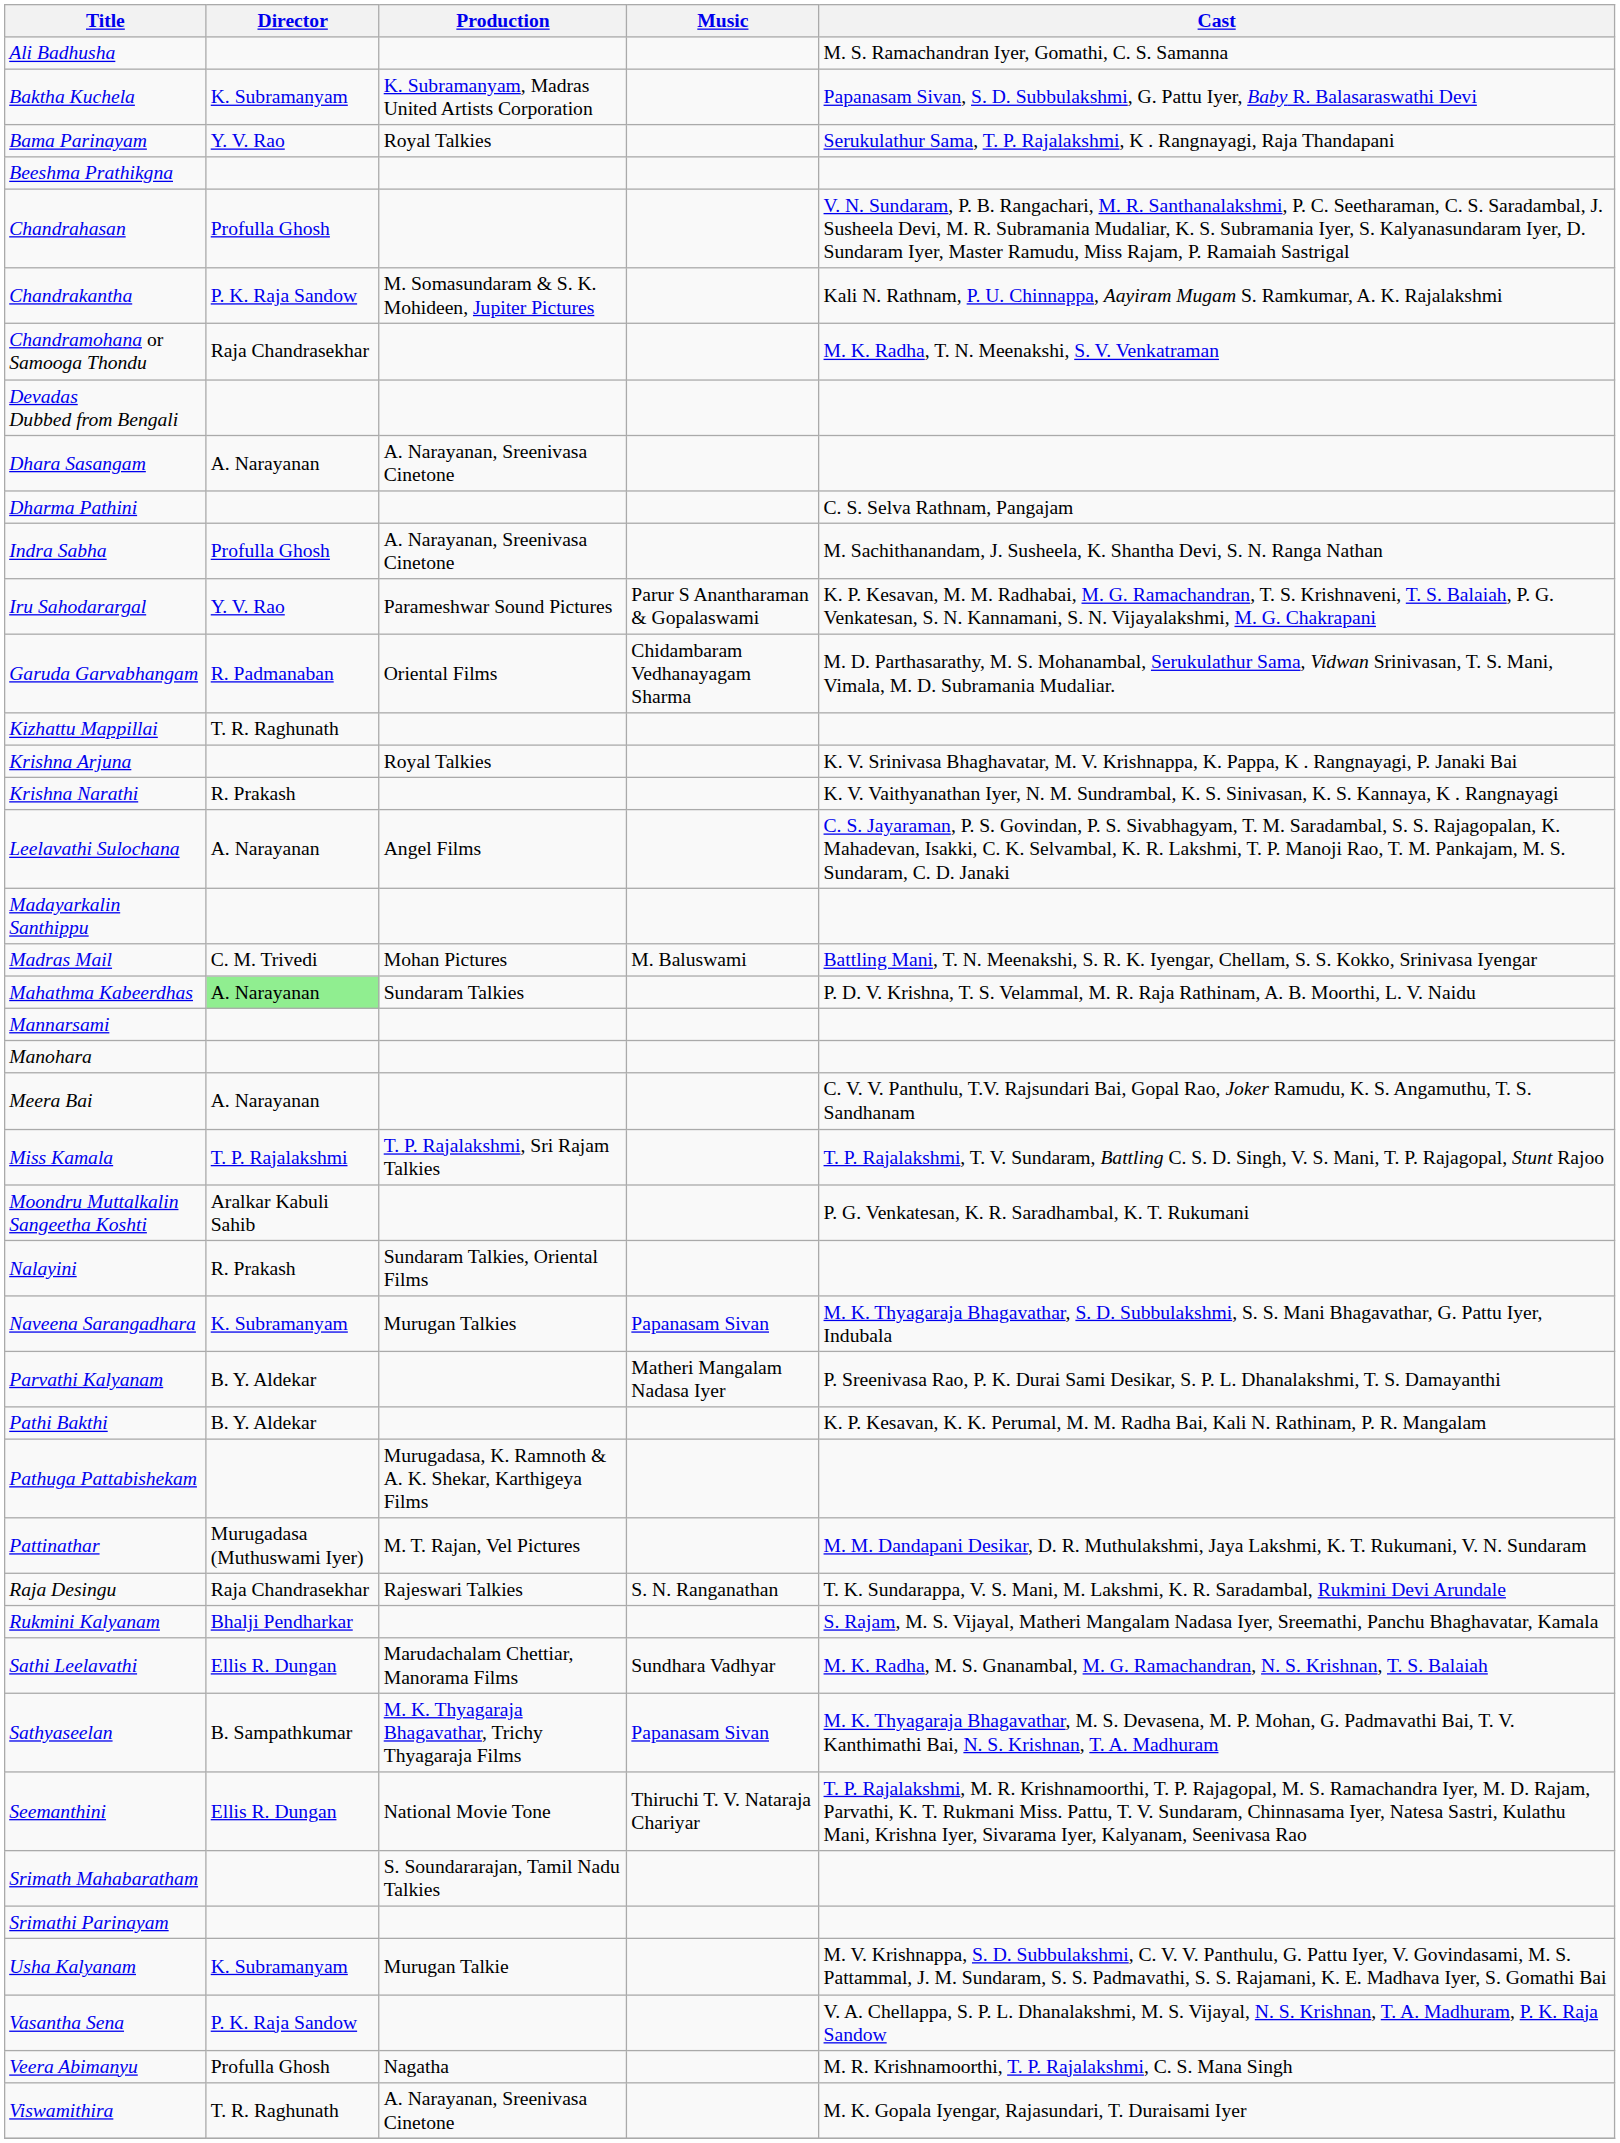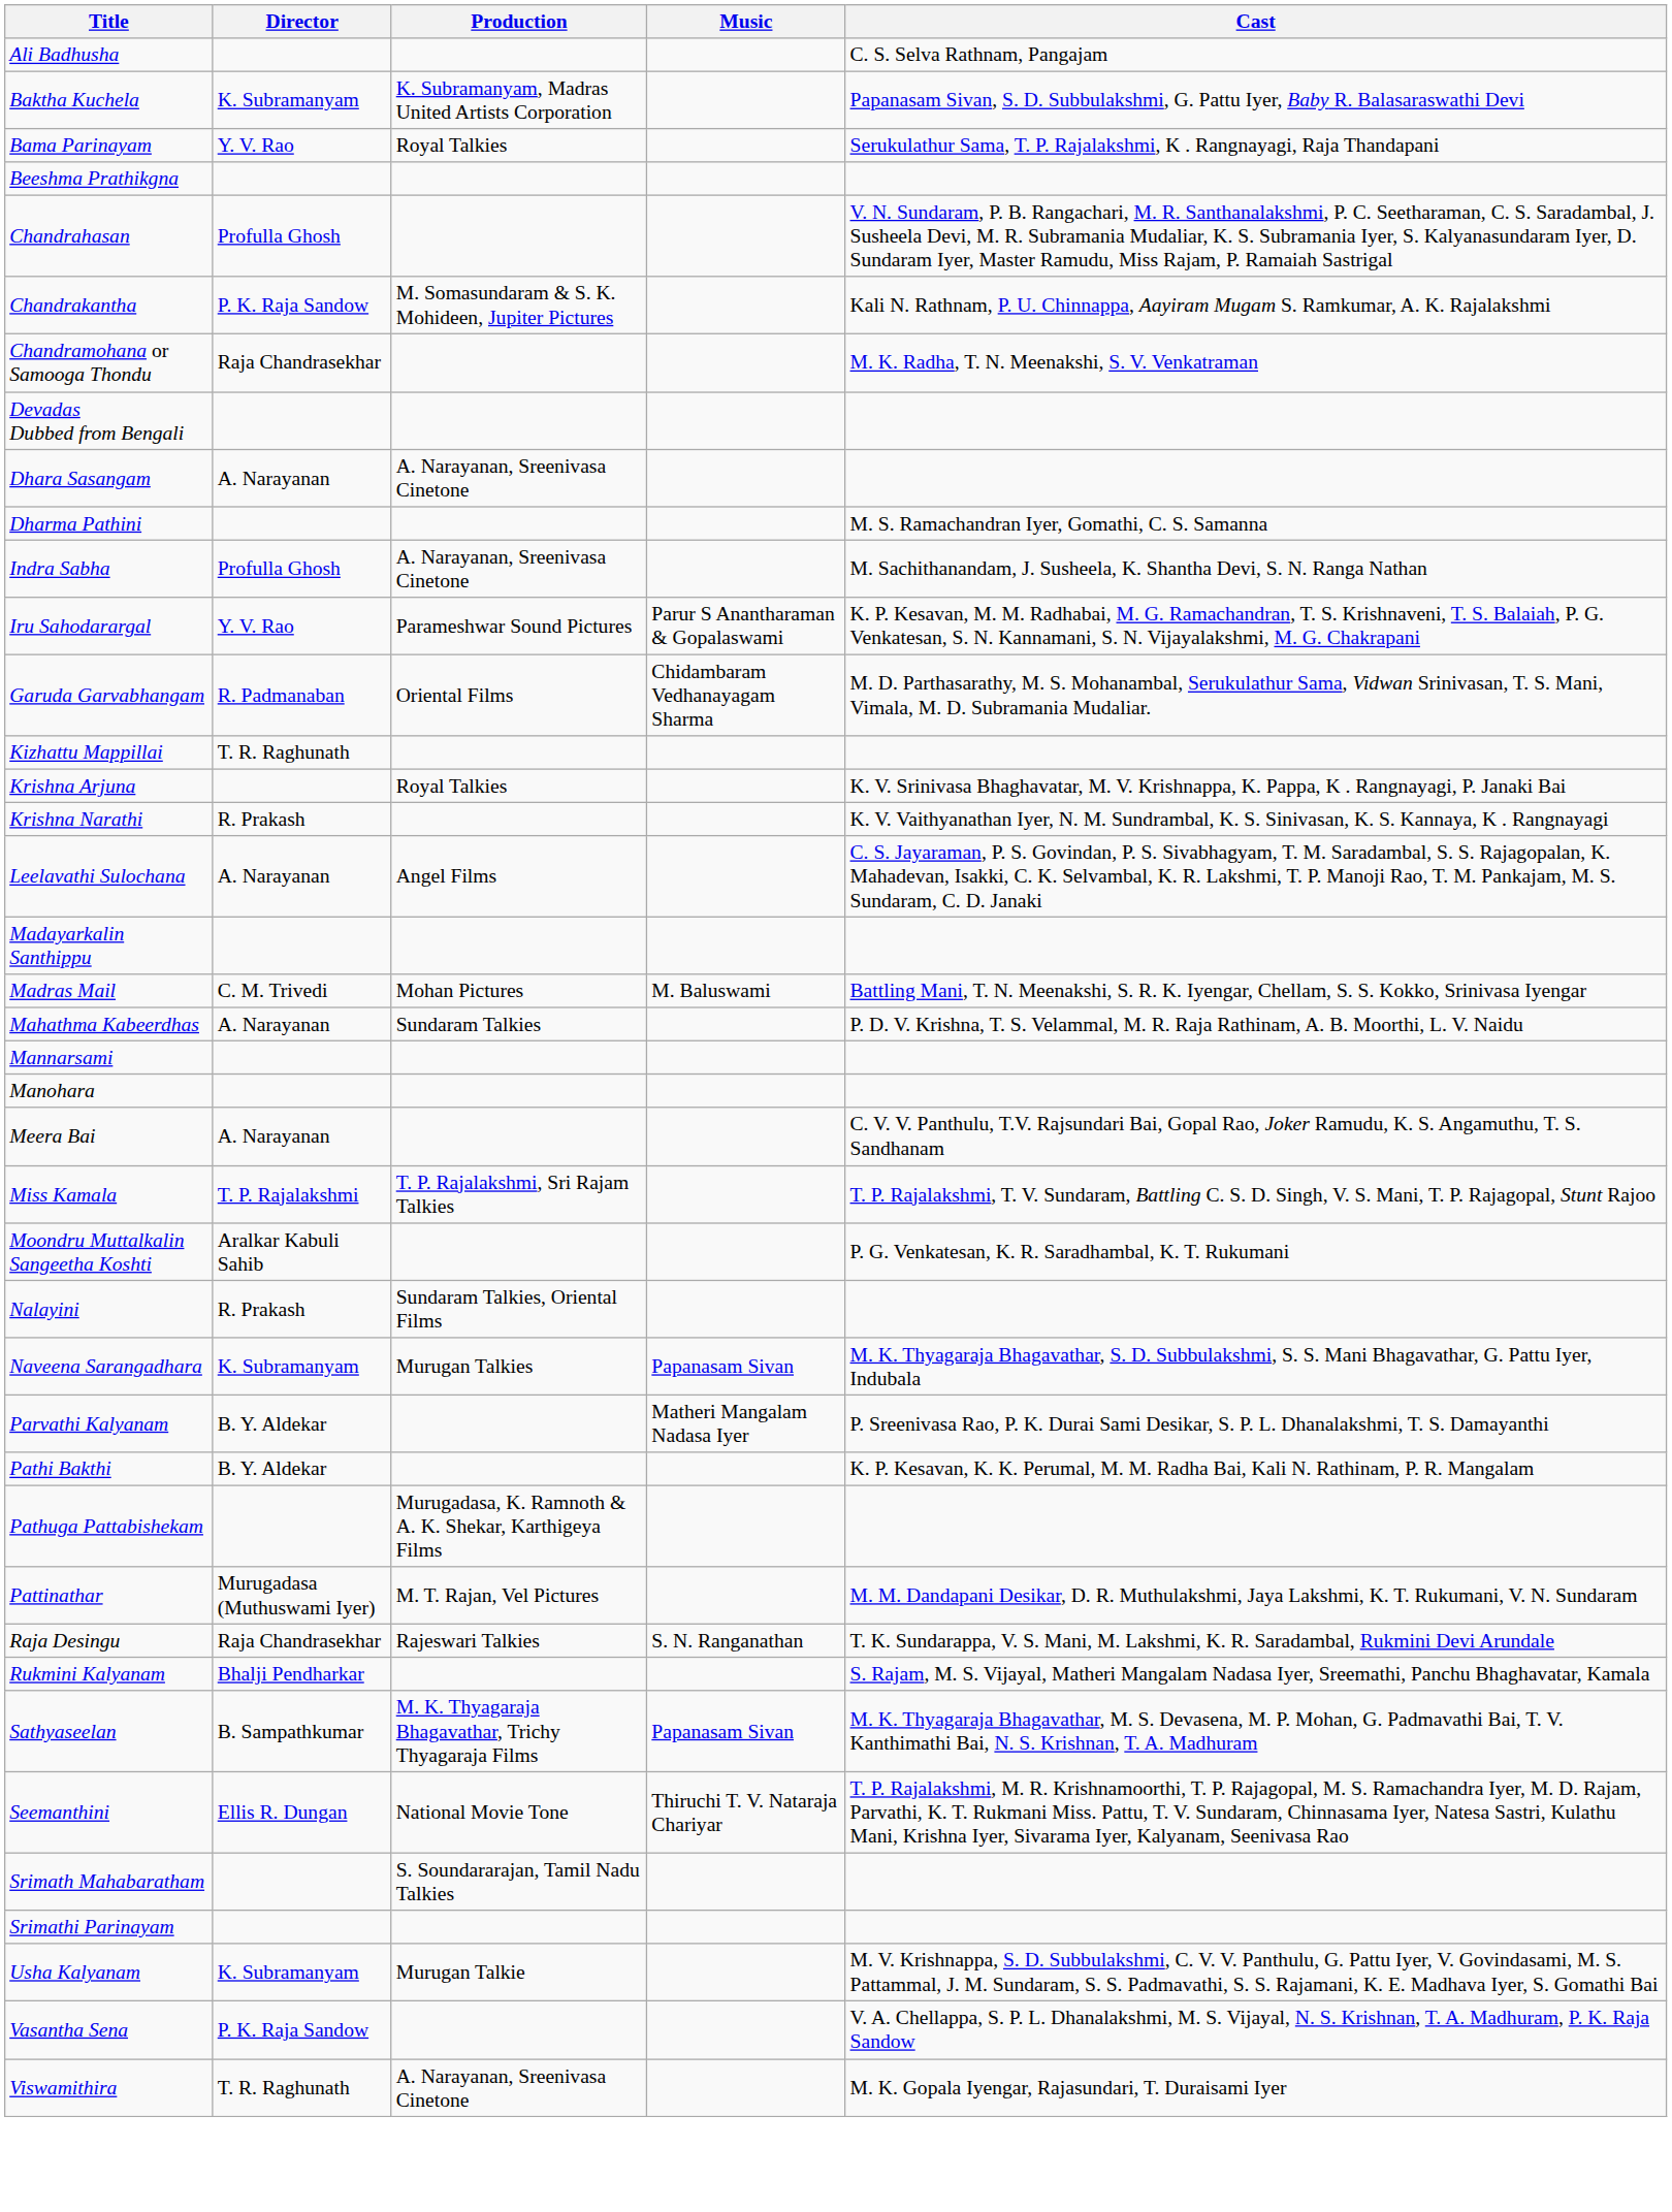Ali Badhusha | Cast: M. S. Ramachandran Iyer, Gomathi, C. S. Samanna -> C. S. Selva Rathnam, Pangajam
Dharma Pathini | Cast: C. S. Selva Rathnam, Pangajam -> M. S. Ramachandran Iyer, Gomathi, C. S. Samanna
Mahathma Kabeerdhas | Director: lightgreen background -> no background
- row: Sathi Leelavathi | Ellis R. Dungan | Marudachalam Chettiar, Manorama Films | Sundhara Vadhyar | M. K. Radha, M. S. Gnanambal, M. G. Ramachandran, N. S. Krishnan, T. S. Balaiah
- row: Veera Abimanyu | Profulla Ghosh | Nagatha | M. R. Krishnamoorthi, T. P. Rajalakshmi, C. S. Mana Singh
